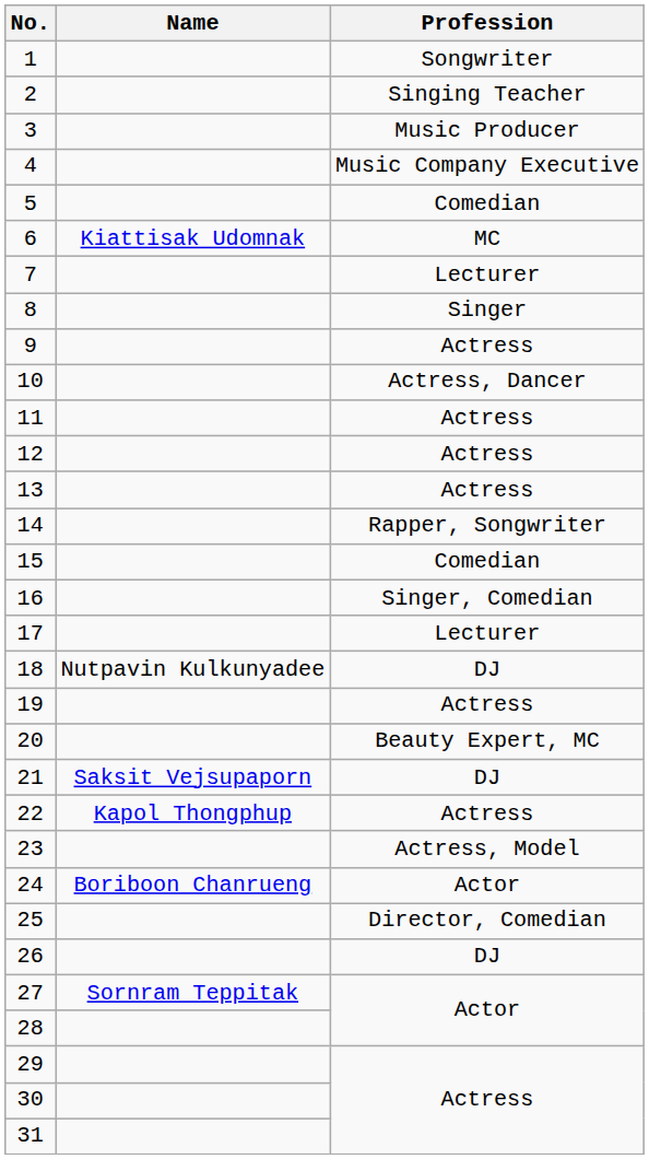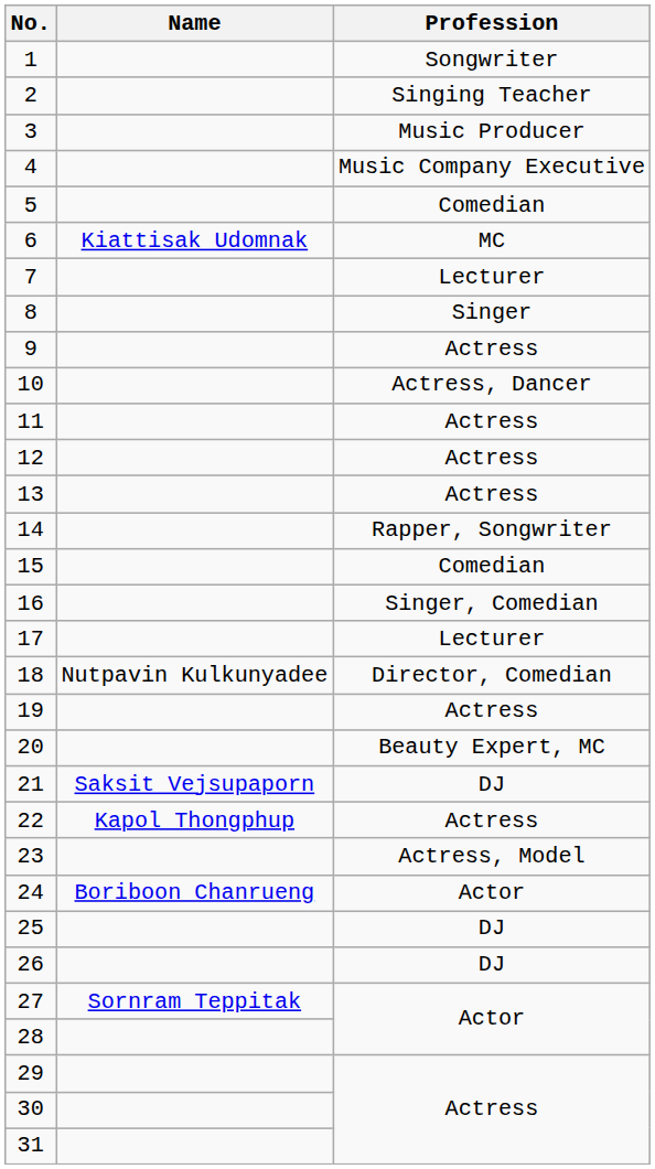18 | Profession: DJ -> Director, Comedian
25 | Profession: Director, Comedian -> DJ
